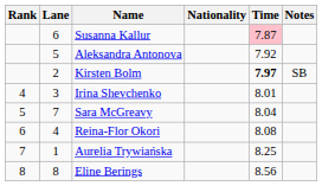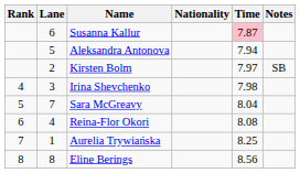Aleksandra Antonova | Time: 7.92 -> 7.94
Kirsten Bolm | Time: bold -> normal
Irina Shevchenko | Time: 8.01 -> 7.98
